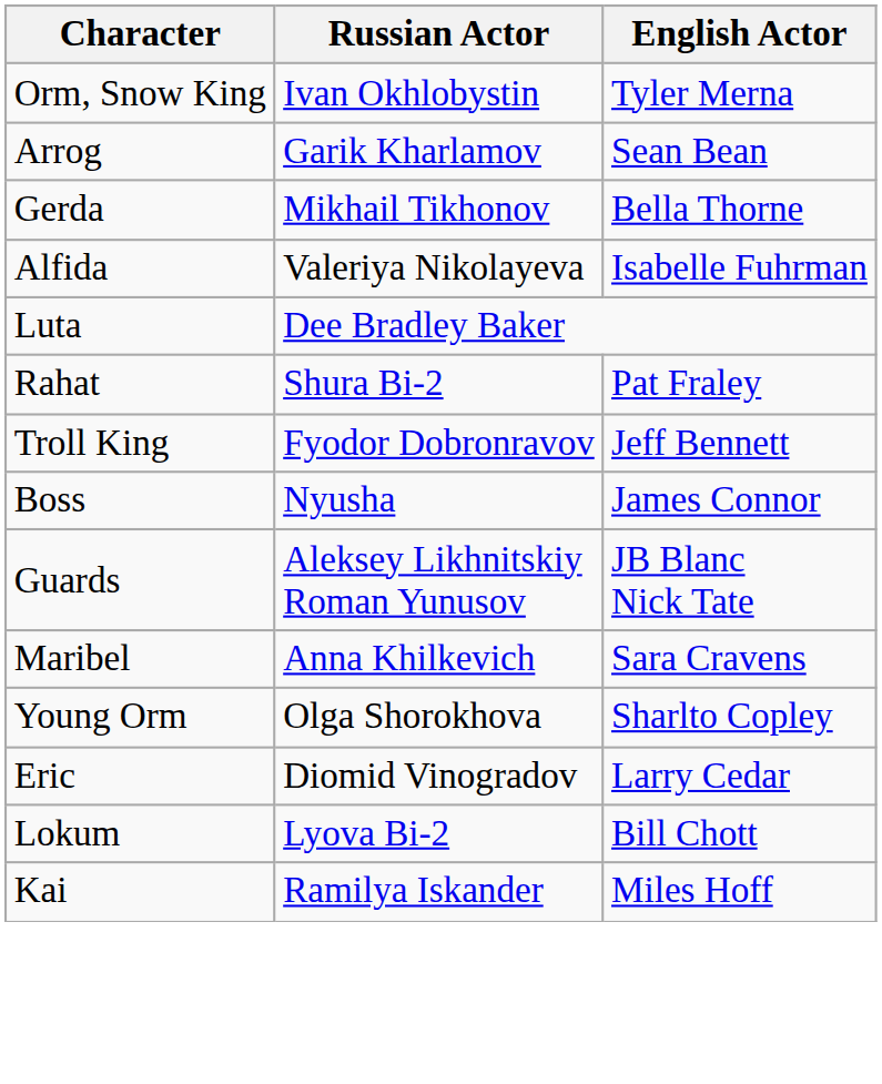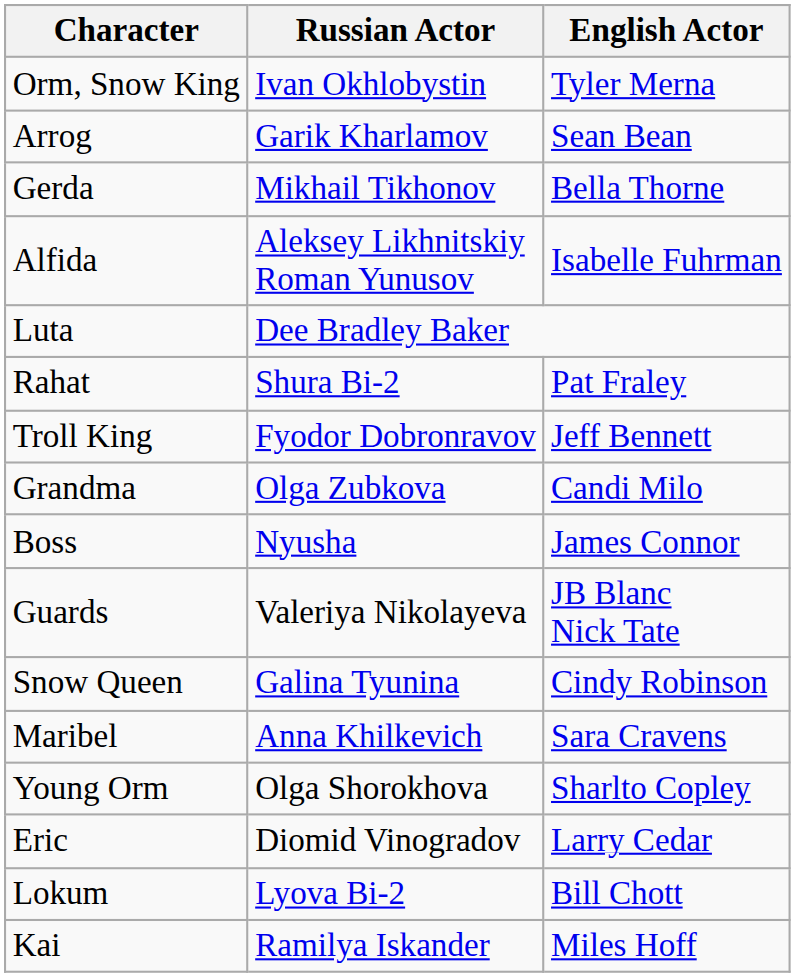Alfida | Russian Actor: Valeriya Nikolayeva -> Aleksey Likhnitskiy Roman Yunusov
+ row: Grandma | Olga Zubkova | Candi Milo
Guards | Russian Actor: Aleksey Likhnitskiy Roman Yunusov -> Valeriya Nikolayeva
+ row: Snow Queen | Galina Tyunina | Cindy Robinson
